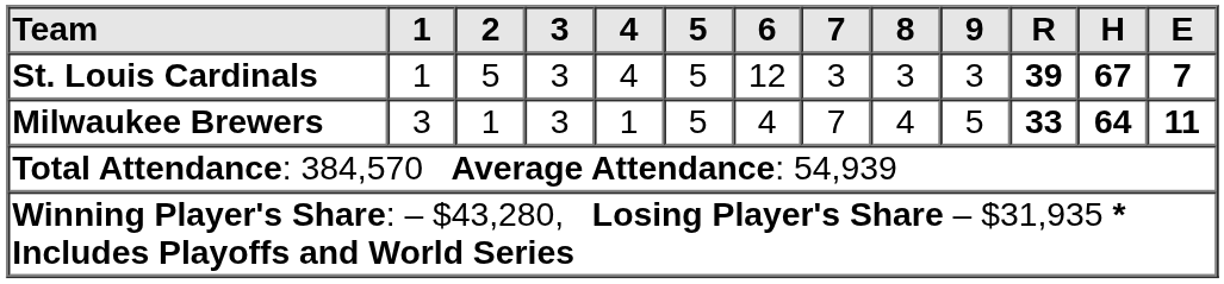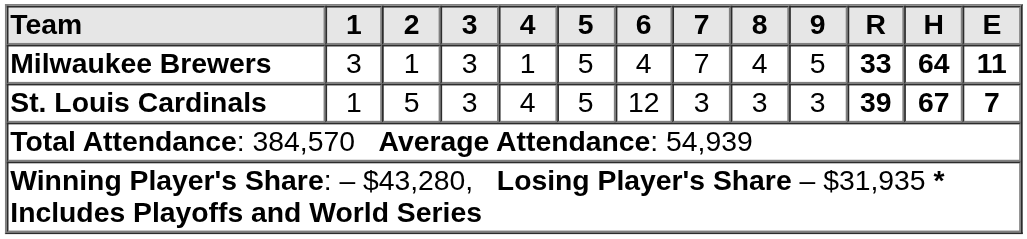rows swapped: St. Louis Cardinals <-> Milwaukee Brewers
